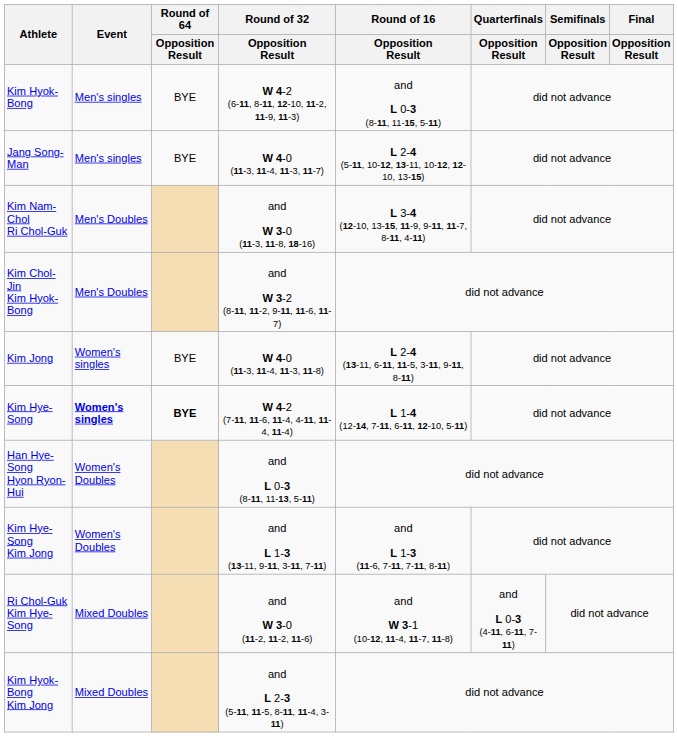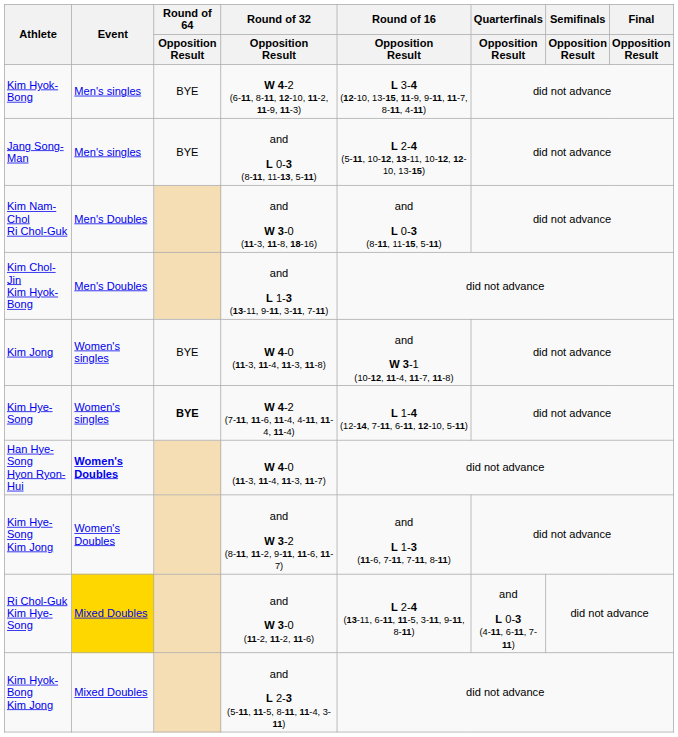Kim Hyok-Bong | Round of 16 / Opposition Result: and L 0-3 (8-11, 11-15, 5-11) -> L 3-4 (12-10, 13-15, 11-9, 9-11, 11-7, 8-11, 4-11)
Jang Song-Man | Round of 32 / Opposition Result: W 4-0 (11-3, 11-4, 11-3, 11-7) -> and L 0-3 (8-11, 11-13, 5-11)
Kim Nam-Chol Ri Chol-Guk | Round of 16 / Opposition Result: L 3-4 (12-10, 13-15, 11-9, 9-11, 11-7, 8-11, 4-11) -> and L 0-3 (8-11, 11-15, 5-11)
Kim Chol-Jin Kim Hyok-Bong | Round of 32 / Opposition Result: and W 3-2 (8-11, 11-2, 9-11, 11-6, 11-7) -> and L 1-3 (13-11, 9-11, 3-11, 7-11)
Kim Jong | Round of 16 / Opposition Result: L 2-4 (13-11, 6-11, 11-5, 3-11, 9-11, 8-11) -> and W 3-1 (10-12, 11-4, 11-7, 11-8)
Kim Hye-Song | Event: bold -> normal
Han Hye-Song Hyon Ryon-Hui | Event: normal -> bold
Han Hye-Song Hyon Ryon-Hui | Round of 32 / Opposition Result: and L 0-3 (8-11, 11-13, 5-11) -> W 4-0 (11-3, 11-4, 11-3, 11-7)
Kim Hye-Song Kim Jong | Round of 32 / Opposition Result: and L 1-3 (13-11, 9-11, 3-11, 7-11) -> and W 3-2 (8-11, 11-2, 9-11, 11-6, 11-7)
Ri Chol-Guk Kim Hye-Song | Event: no background -> gold background
Ri Chol-Guk Kim Hye-Song | Round of 16 / Opposition Result: and W 3-1 (10-12, 11-4, 11-7, 11-8) -> L 2-4 (13-11, 6-11, 11-5, 3-11, 9-11, 8-11)
